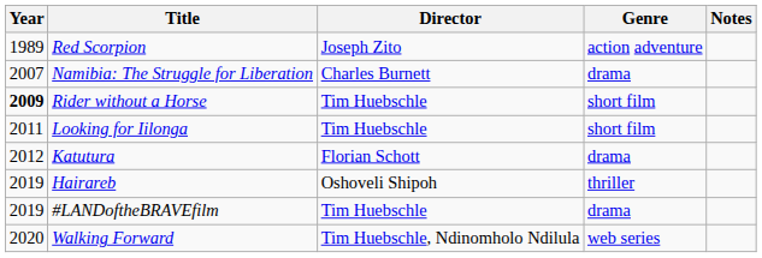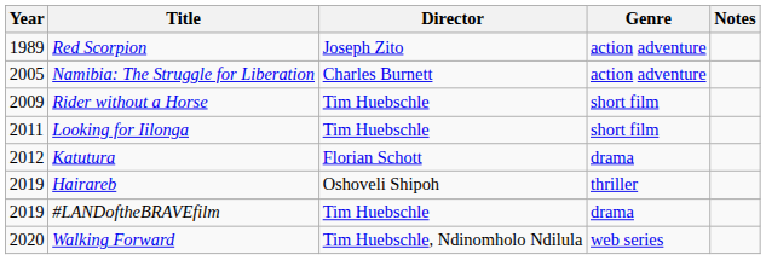Namibia: The Struggle for Liberation | Year: 2007 -> 2005
Namibia: The Struggle for Liberation | Genre: drama -> action adventure
Rider without a Horse | Year: bold -> normal
